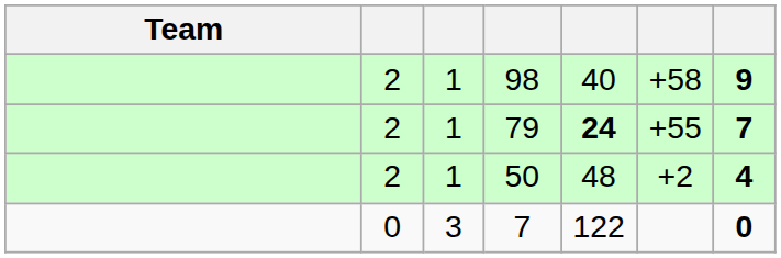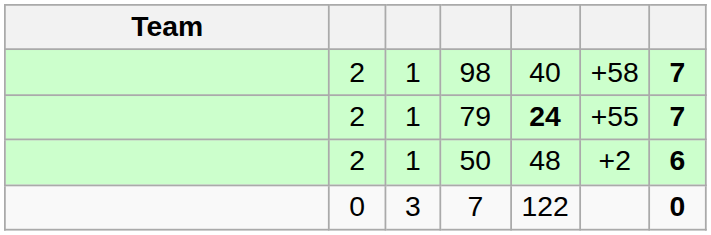98 | column 7: 9 -> 7
50 | column 7: 4 -> 6
